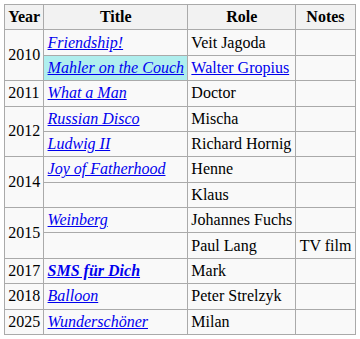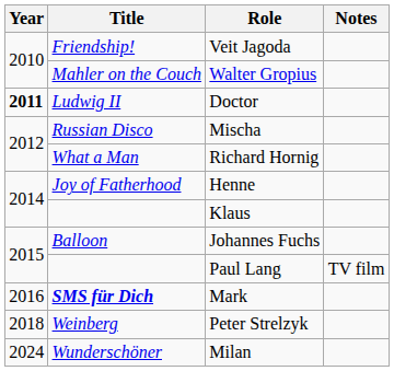Walter Gropius | Title: paleturquoise background -> no background
Doctor | Year: normal -> bold
Doctor | Title: What a Man -> Ludwig II
Richard Hornig | Title: Ludwig II -> What a Man
Johannes Fuchs | Title: Weinberg -> Balloon
Mark | Year: 2017 -> 2016
Peter Strelzyk | Title: Balloon -> Weinberg
Milan | Year: 2025 -> 2024
